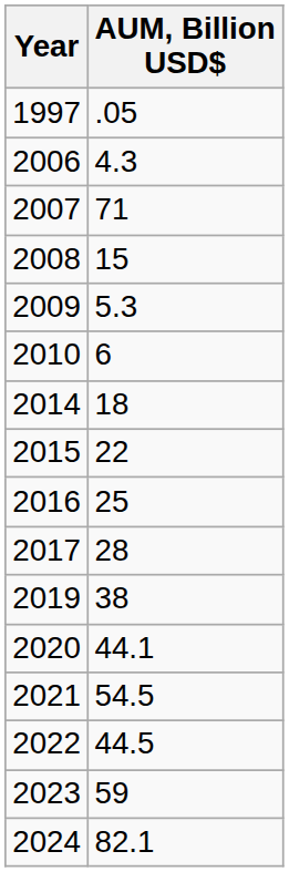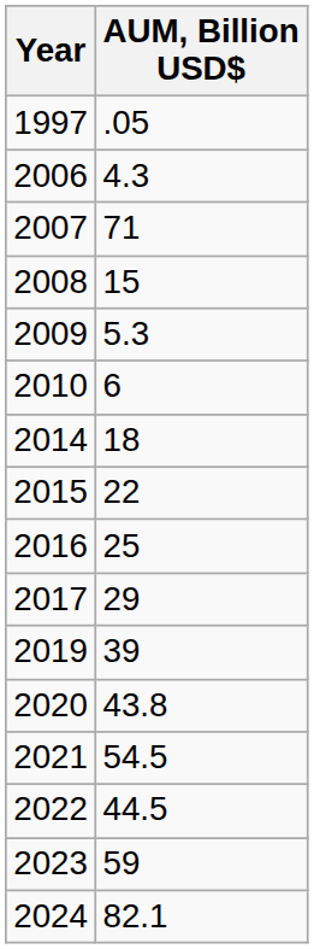2017 | AUM, Billion USD$: 28 -> 29
2019 | AUM, Billion USD$: 38 -> 39
2020 | AUM, Billion USD$: 44.1 -> 43.8
